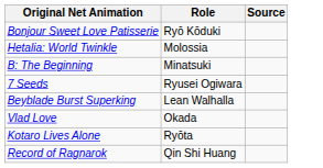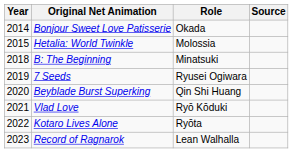+ column: Year | 2014 | 2015 | 2018 | 2019 | 2020 | 2021 | 2022 | 2023
Bonjour Sweet Love Patisserie | Role: Ryō Kōduki -> Okada
Beyblade Burst Superking | Role: Lean Walhalla -> Qin Shi Huang
Vlad Love | Role: Okada -> Ryō Kōduki
Record of Ragnarok | Role: Qin Shi Huang -> Lean Walhalla
